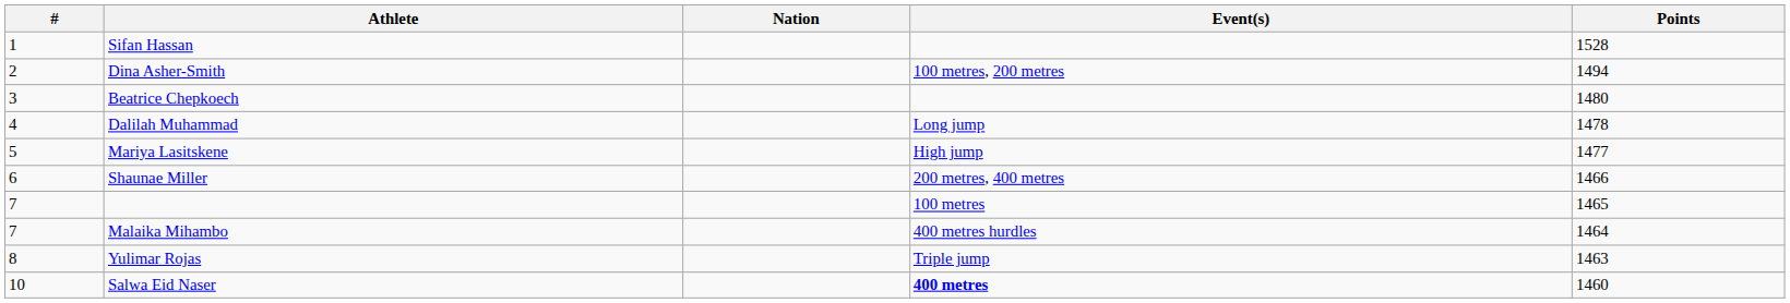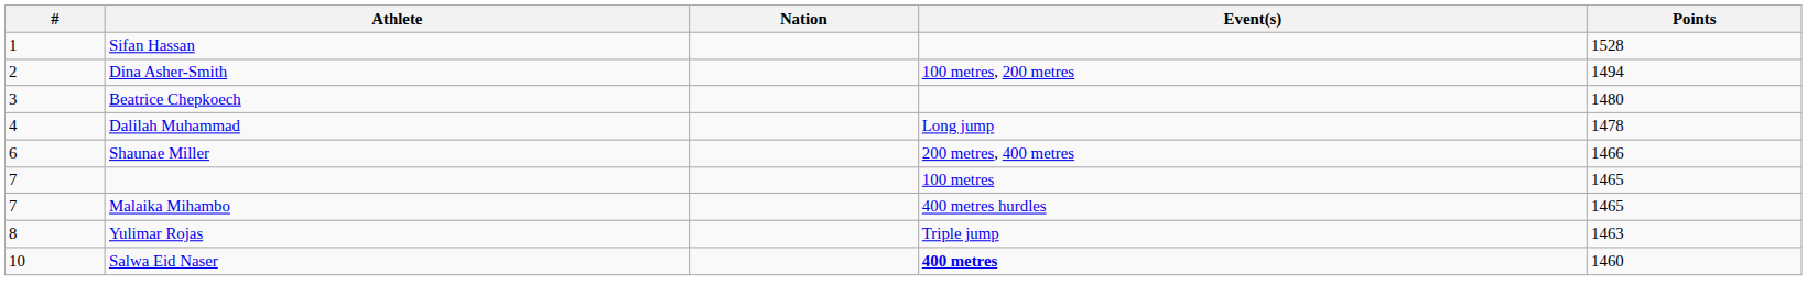- row: 5 | Mariya Lasitskene | High jump | 1477
Malaika Mihambo | Points: 1464 -> 1465
